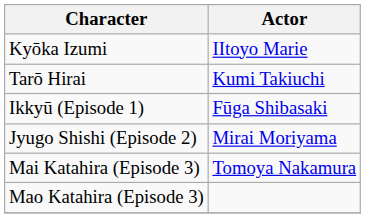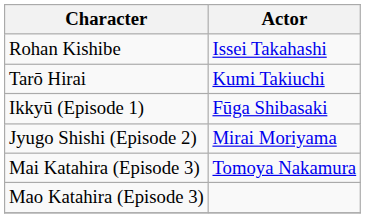+ row: Rohan Kishibe | Issei Takahashi
- row: Kyōka Izumi | IItoyo Marie
